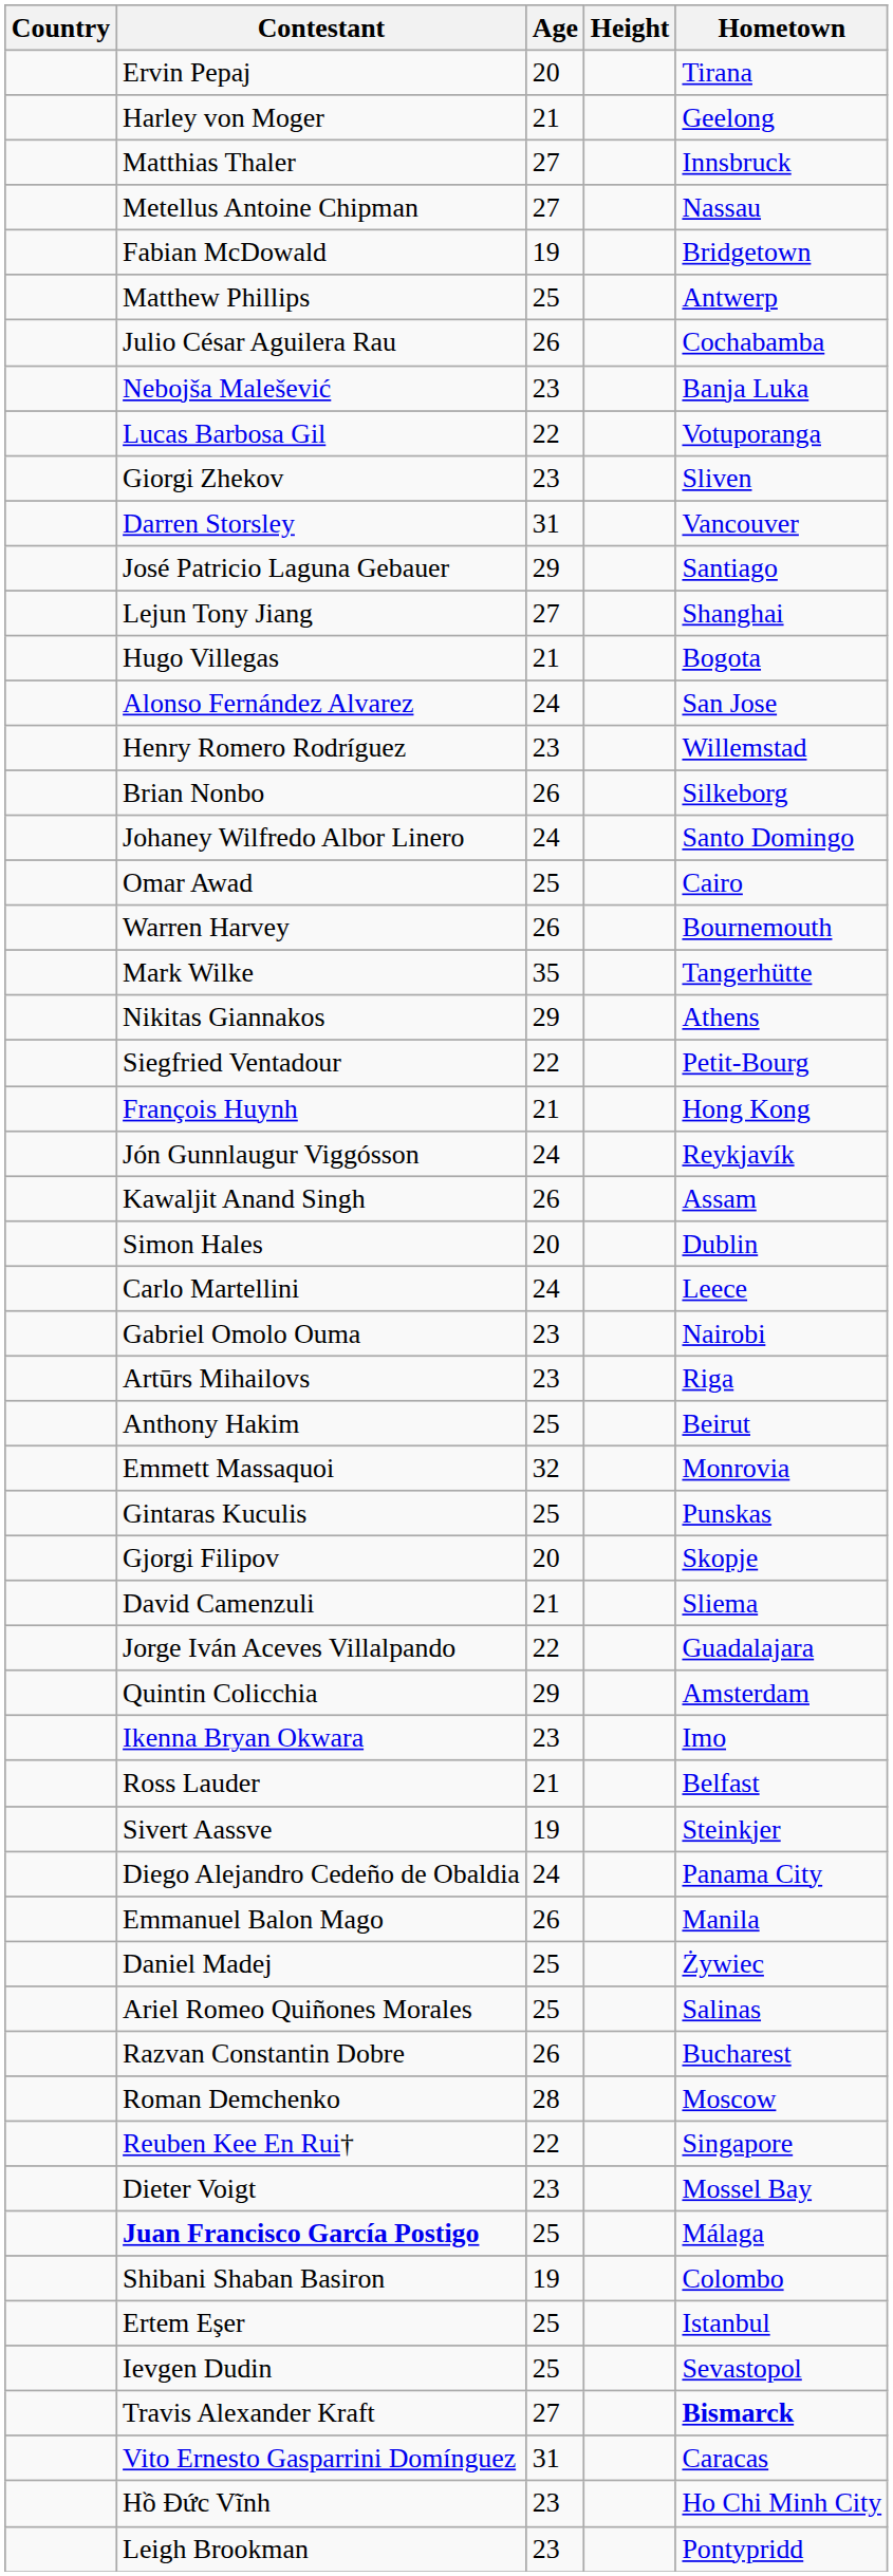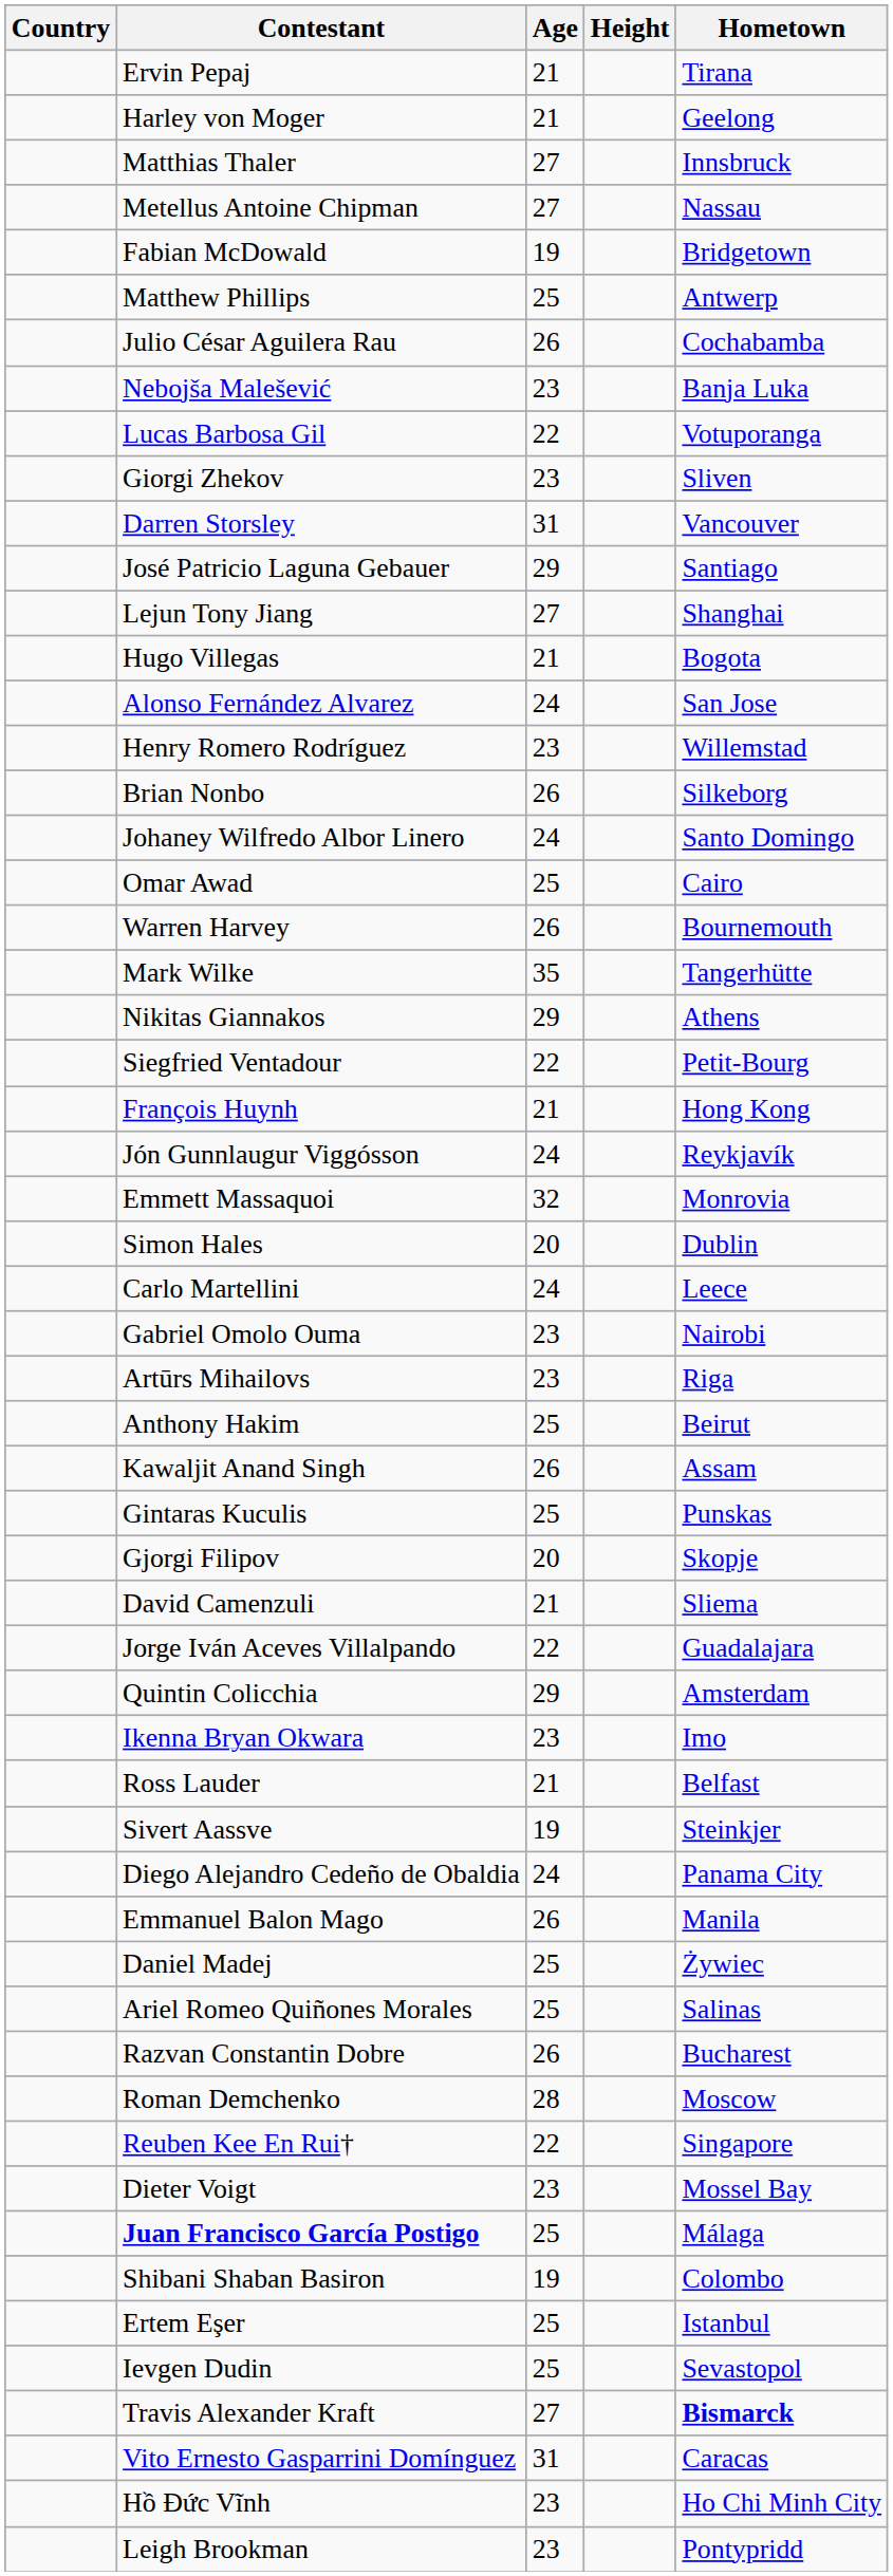Ervin Pepaj | Age: 20 -> 21
rows swapped: Kawaljit Anand Singh <-> Emmett Massaquoi
